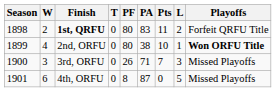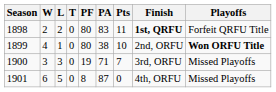columns swapped: L <-> Finish
1900 | PF: 26 -> 19
